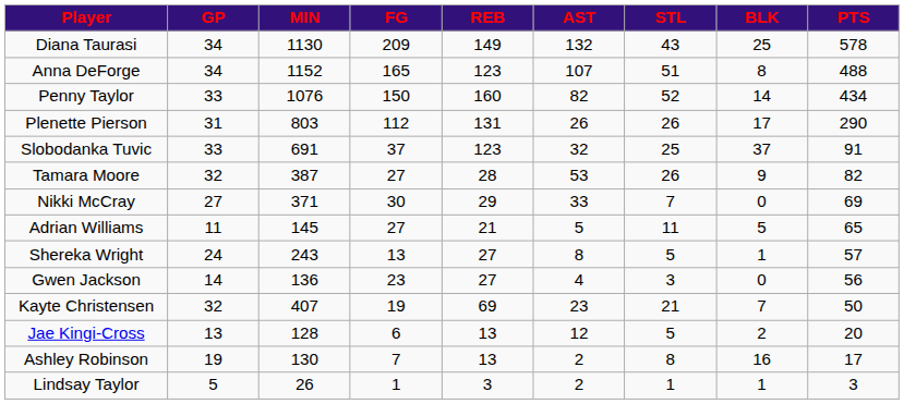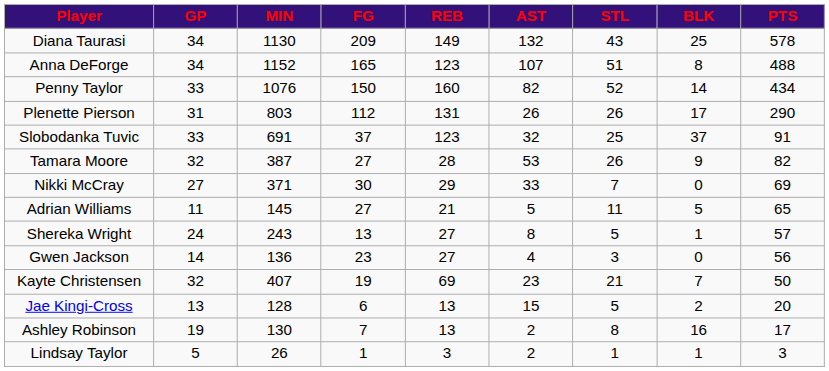Jae Kingi-Cross | AST: 12 -> 15
